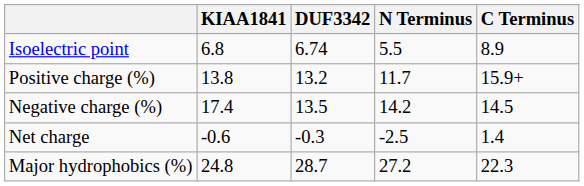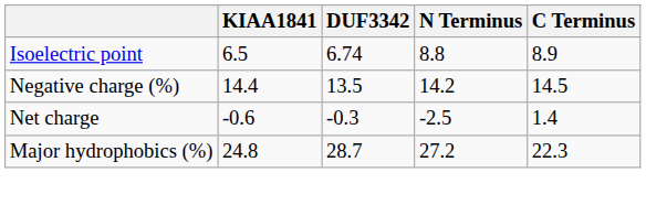Isoelectric point | KIAA1841: 6.8 -> 6.5
Isoelectric point | N Terminus: 5.5 -> 8.8
- row: Positive charge (%) | 13.8 | 13.2 | 11.7 | 15.9+
Negative charge (%) | KIAA1841: 17.4 -> 14.4
